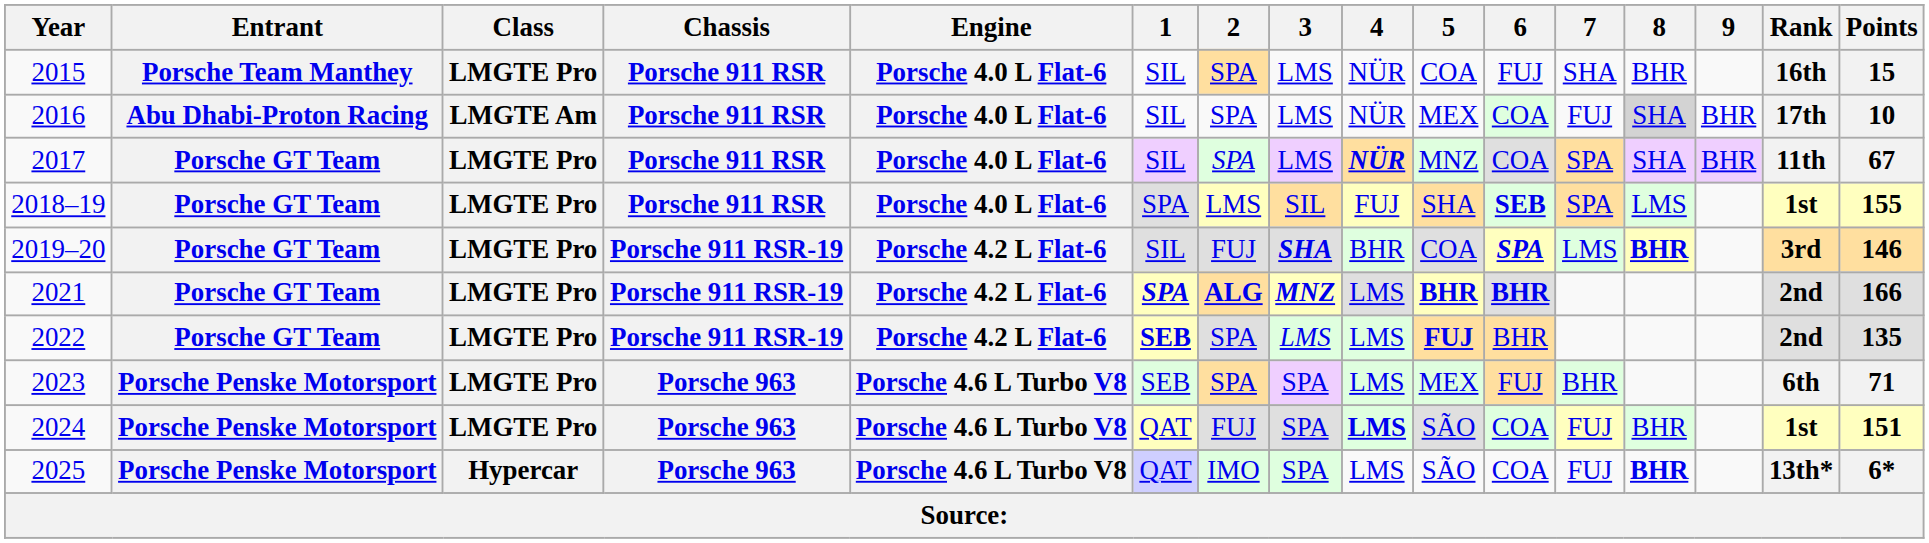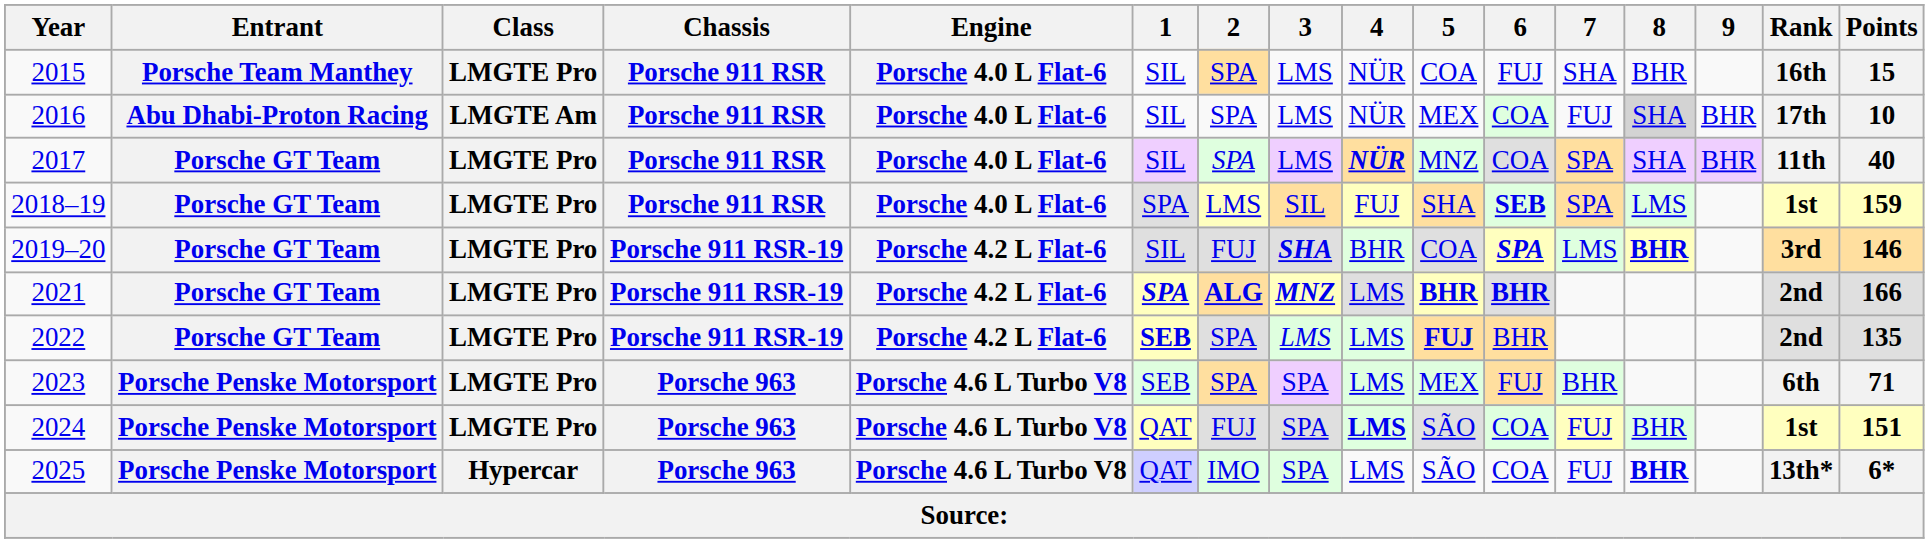2017 | Points: 67 -> 40
2018–19 | Points: 155 -> 159
